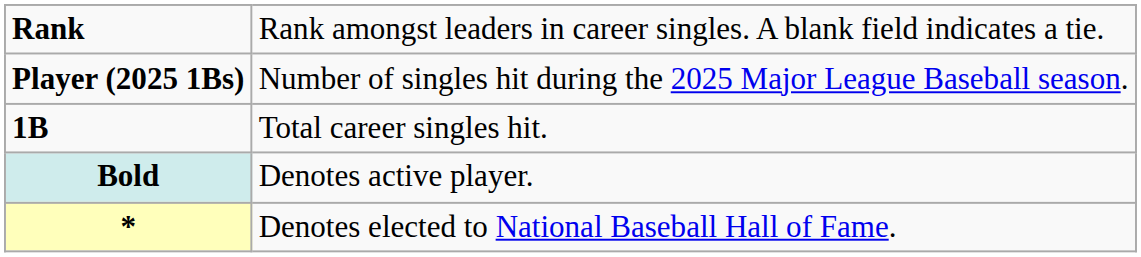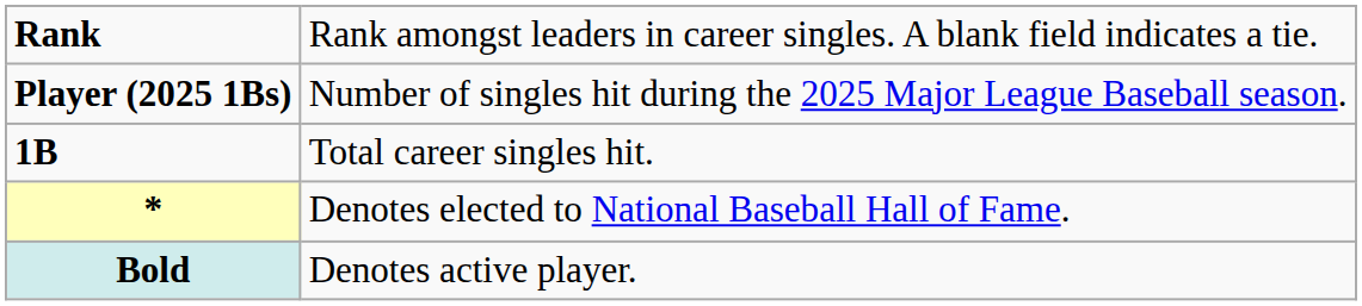rows swapped: * <-> Bold
